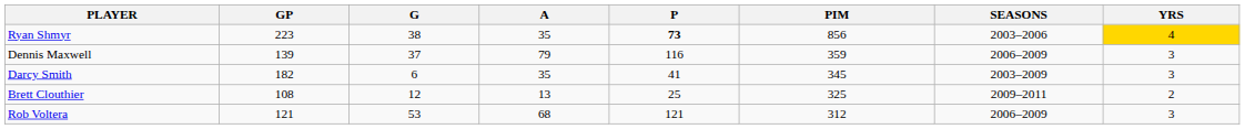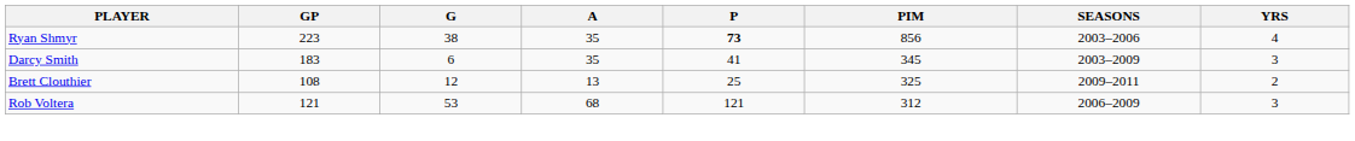Ryan Shmyr | YRS: gold background -> no background
- row: Dennis Maxwell | 139 | 37 | 79 | 116 | 359 | 2006–2009 | 3
Darcy Smith | GP: 182 -> 183
